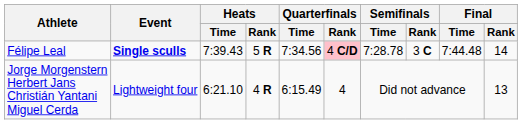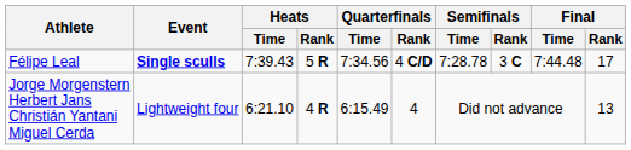Félipe Leal | Quarterfinals / Rank: pink background -> no background
Félipe Leal | Final / Rank: 14 -> 17
